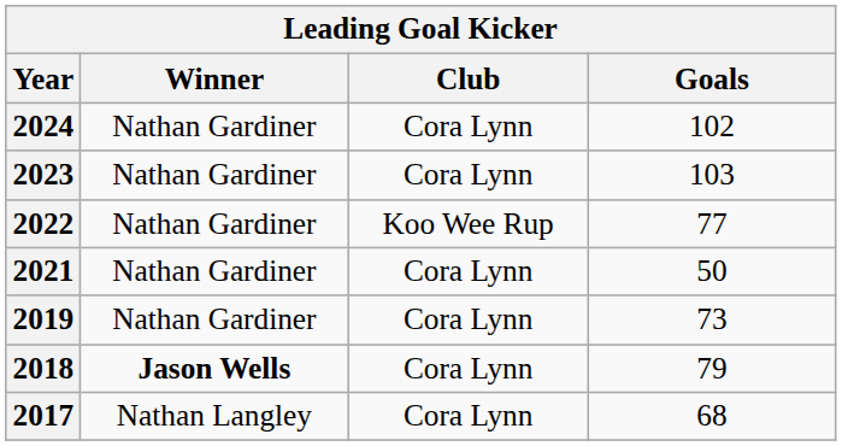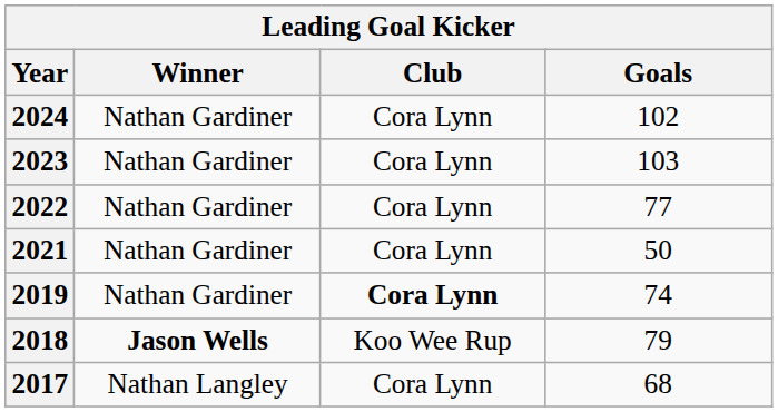2022 | Club: Koo Wee Rup -> Cora Lynn
2019 | Club: normal -> bold
2019 | Goals: 73 -> 74
2018 | Club: Cora Lynn -> Koo Wee Rup
